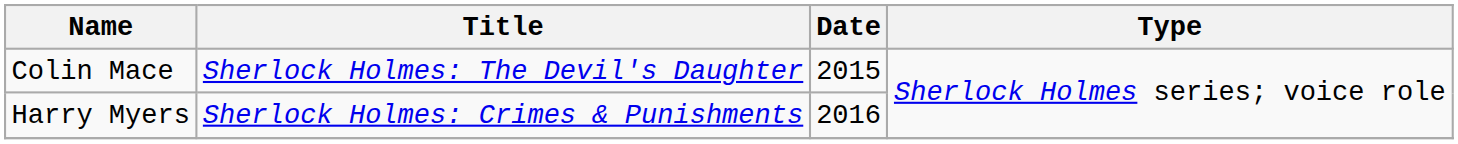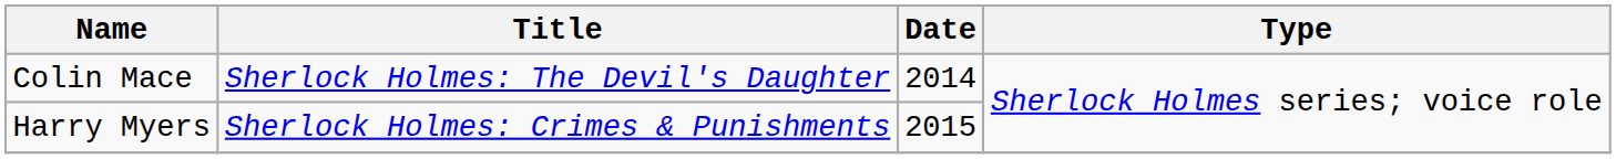Colin Mace | Date: 2015 -> 2014
Harry Myers | Date: 2016 -> 2015
